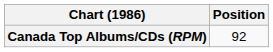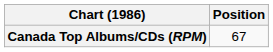Canada Top Albums/CDs (RPM) | Position: 92 -> 67
